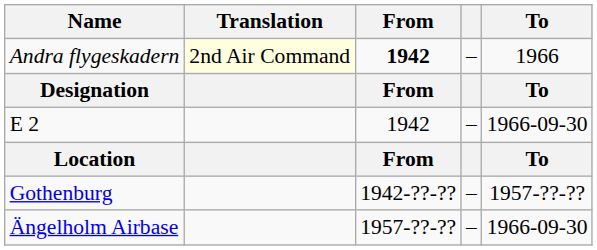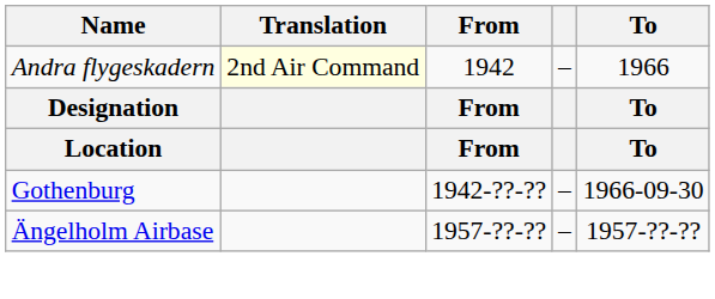Andra flygeskadern | From: bold -> normal
- row: E 2 | 1942 | – | 1966-09-30
Gothenburg | To: 1957-??-?? -> 1966-09-30
Ängelholm Airbase | To: 1966-09-30 -> 1957-??-??
